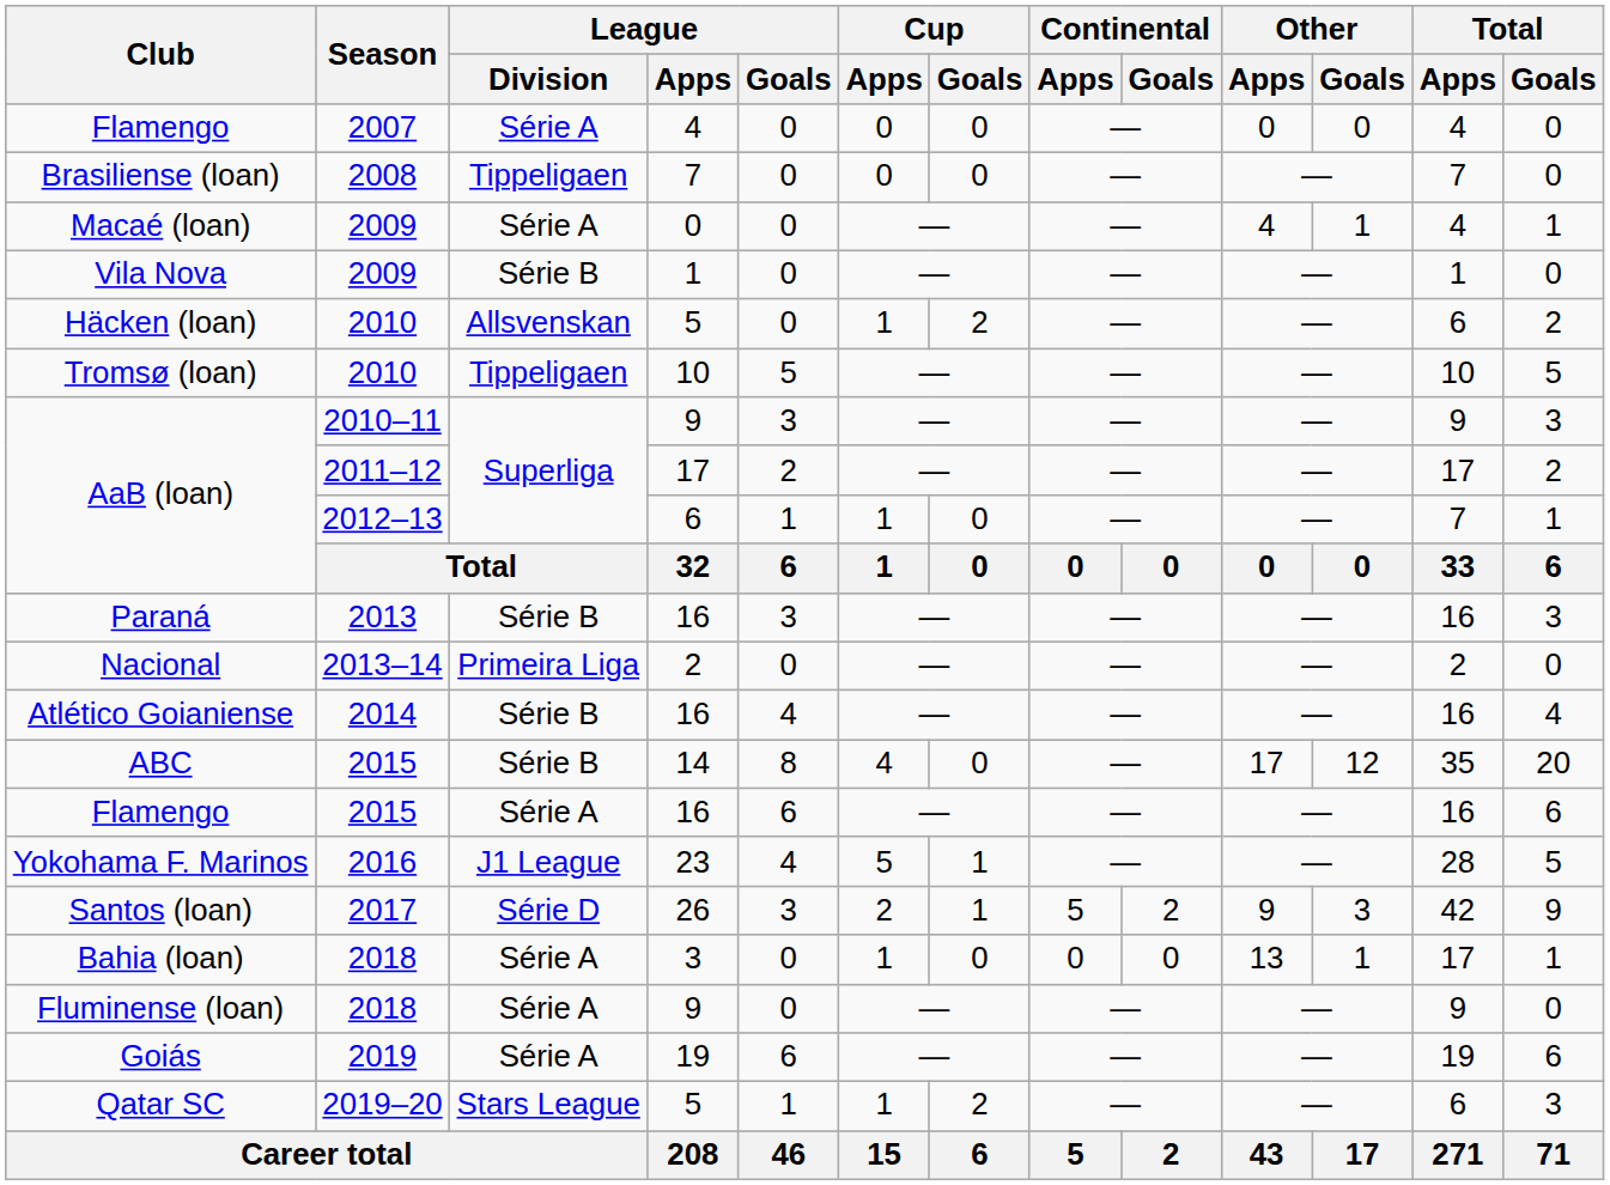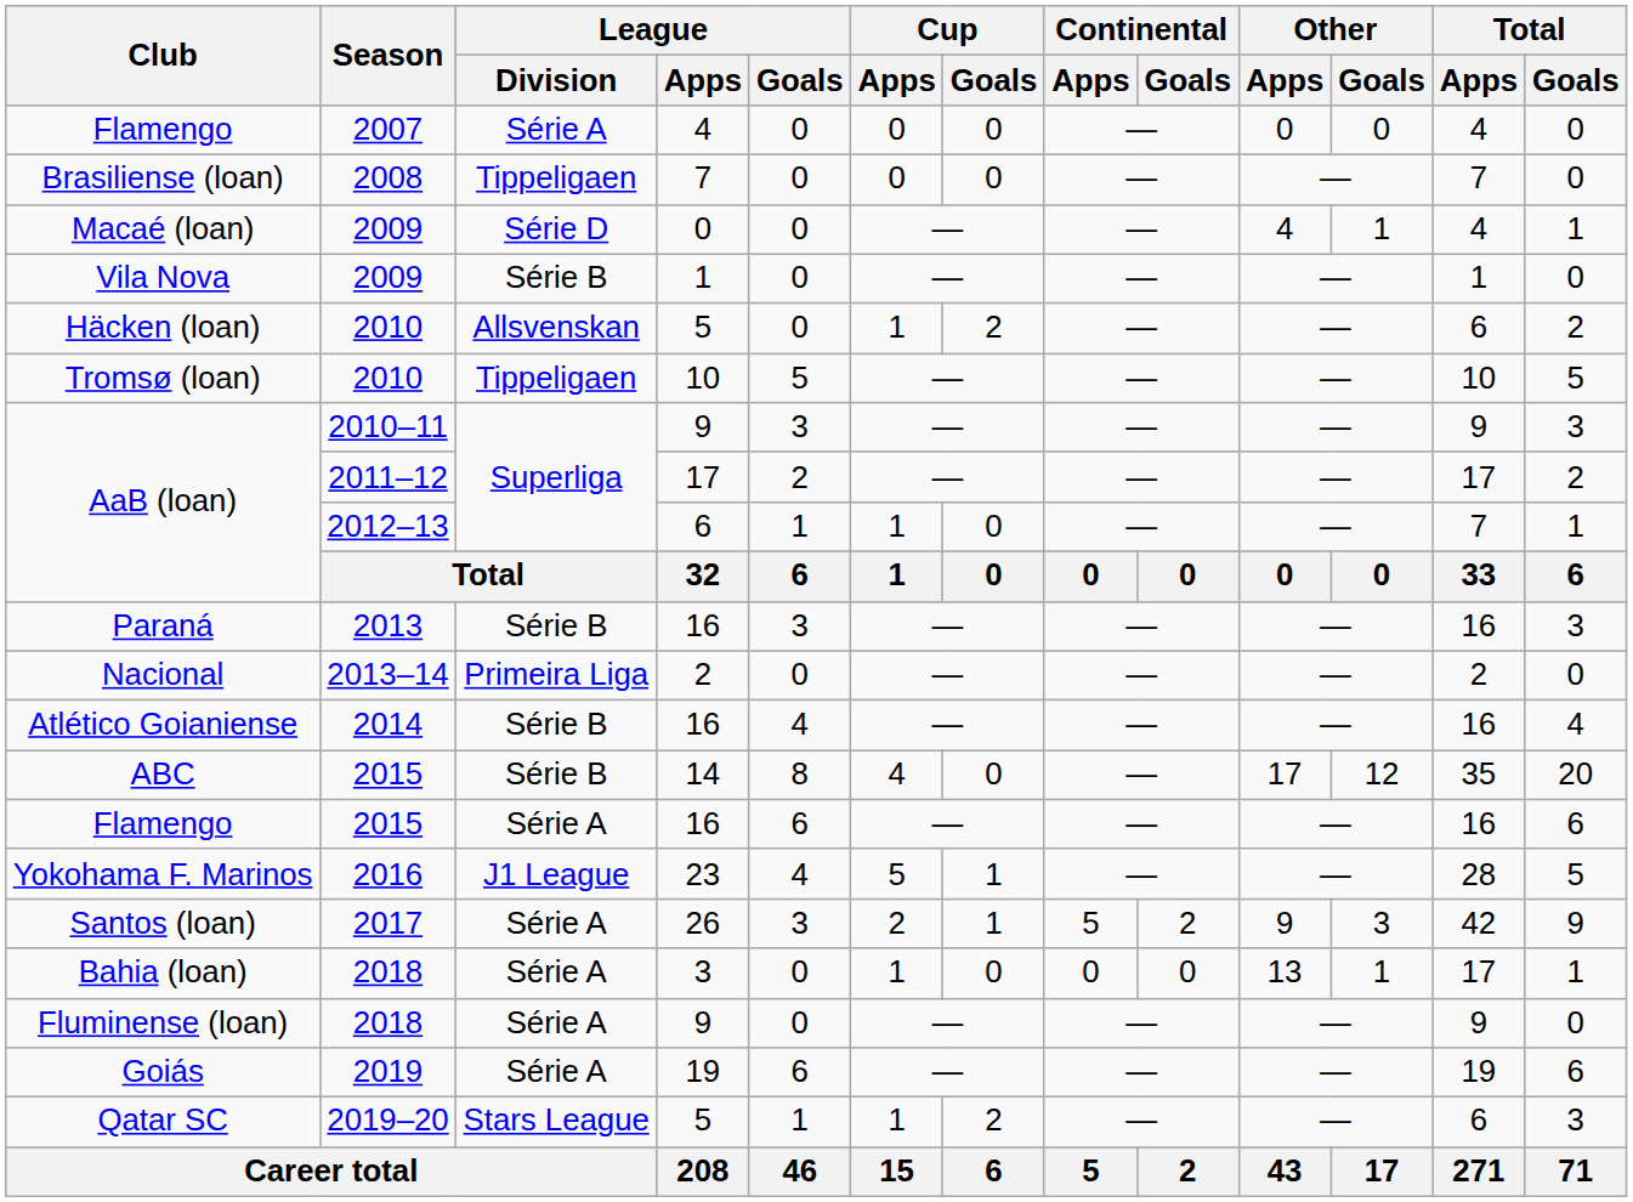Macaé (loan) | League / Division: Série A -> Série D
Santos (loan) | League / Division: Série D -> Série A
